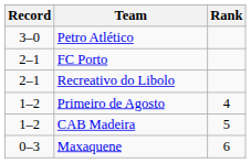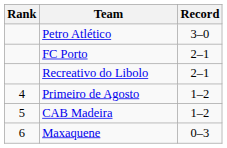columns swapped: Rank <-> Record
